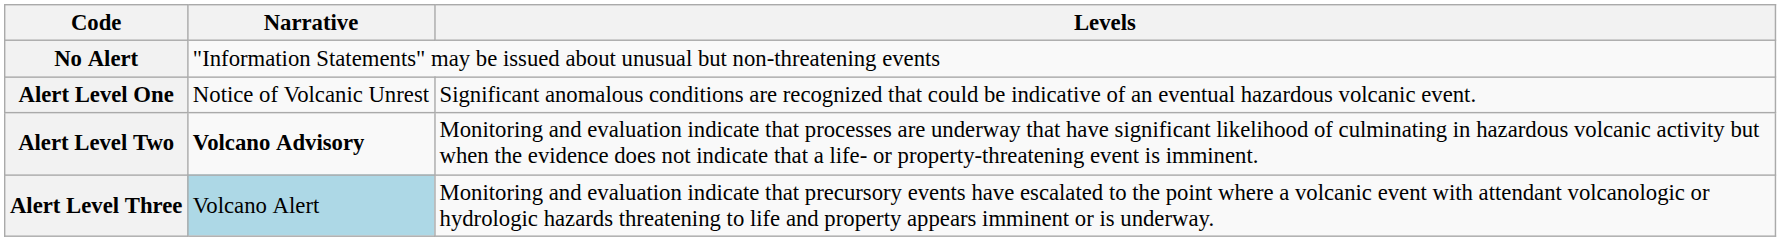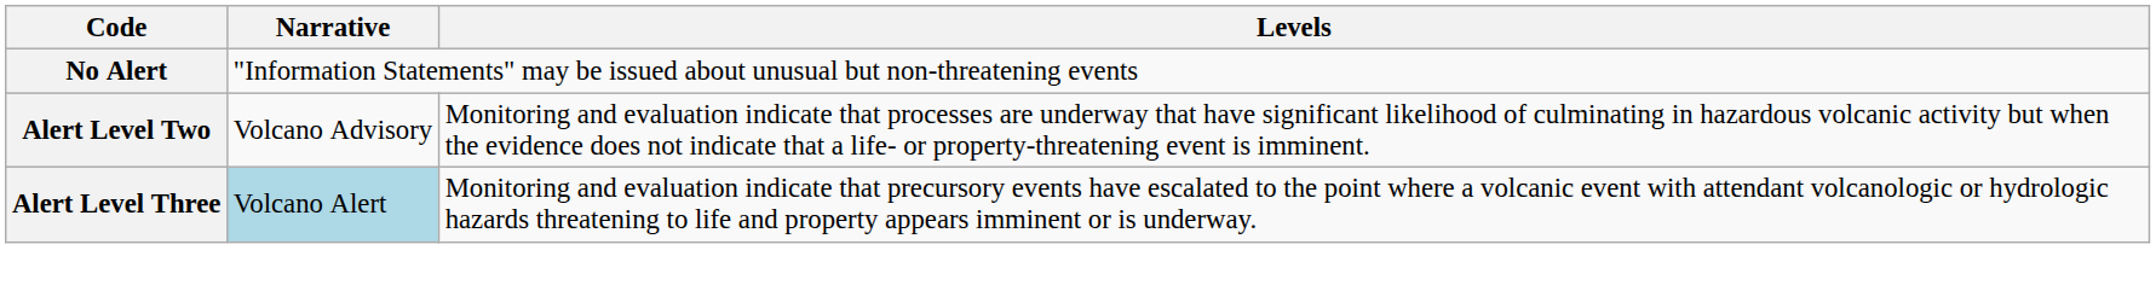- row: Alert Level One | Notice of Volcanic Unrest | Significant anomalous conditions are recognized that could be indicative of an eventual hazardous volcanic event.
Alert Level Two | Narrative: bold -> normal
